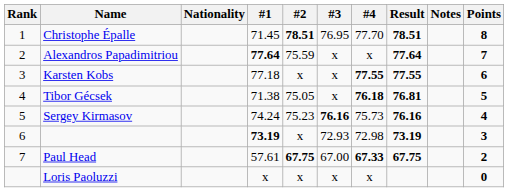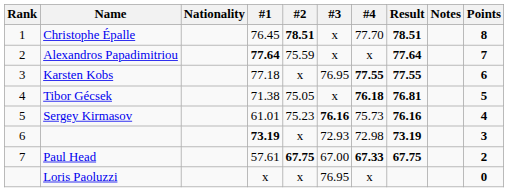Christophe Épalle | #1: 71.45 -> 76.45
Christophe Épalle | #3: 76.95 -> x
Karsten Kobs | #3: x -> 76.95
Sergey Kirmasov | #1: 74.24 -> 61.01
Loris Paoluzzi | #3: x -> 76.95
